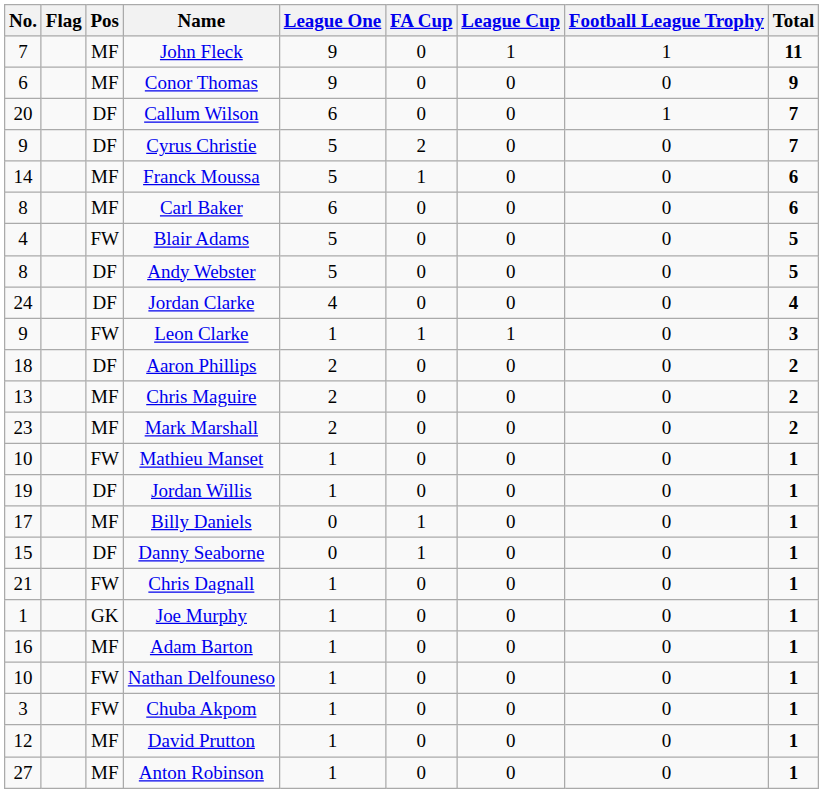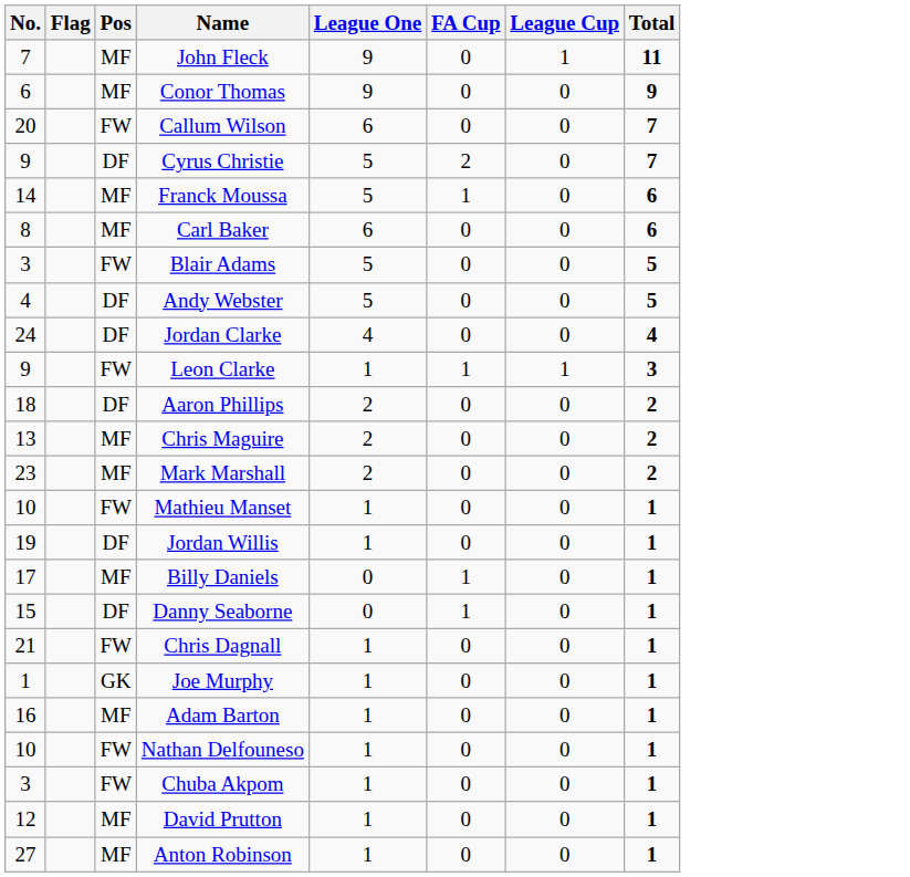- column: Football League Trophy | 1 | 0 | 1 | 0 | 0 | 0 | 0 | 0 | 0 | 0 | 0 | 0 | 0 | 0 | 0 | 0 | 0 | 0 | 0 | 0 | 0 | 0 | 0 | 0
Callum Wilson | Pos: DF -> FW
Blair Adams | No.: 4 -> 3
Andy Webster | No.: 8 -> 4
